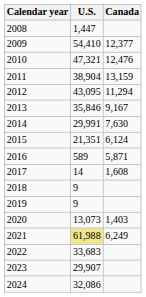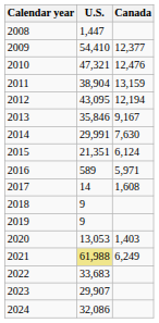2012 | Canada: 11,294 -> 12,194
2016 | Canada: 5,871 -> 5,971
2020 | U.S.: 13,073 -> 13,053
